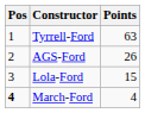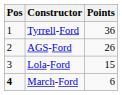Tyrrell-Ford | Points: 63 -> 36
March-Ford | Points: 4 -> 6
